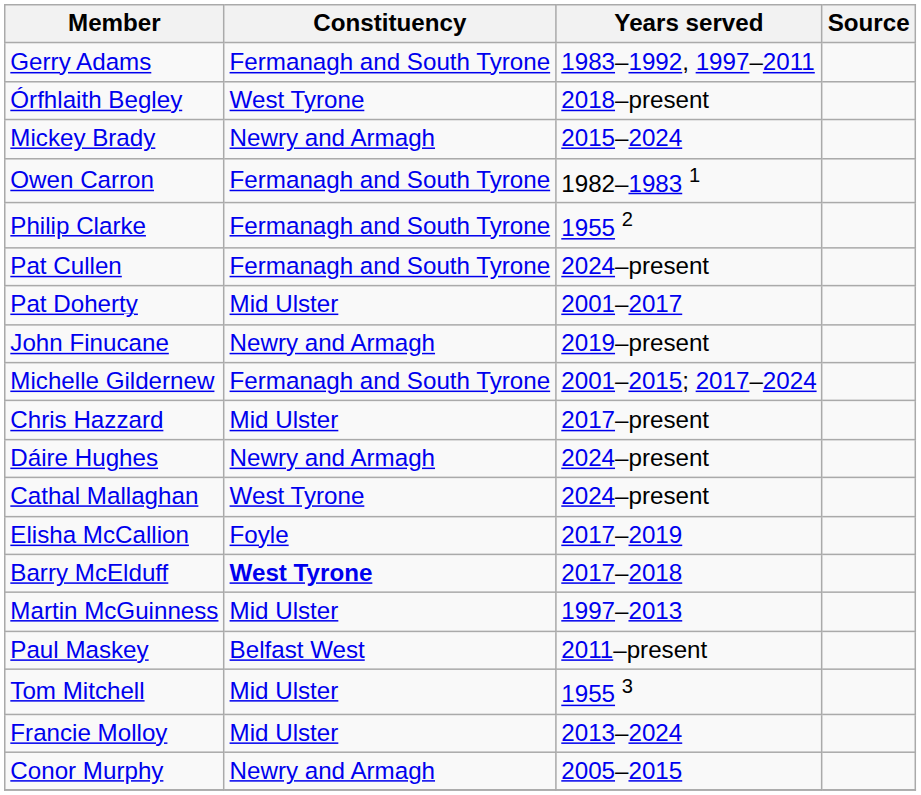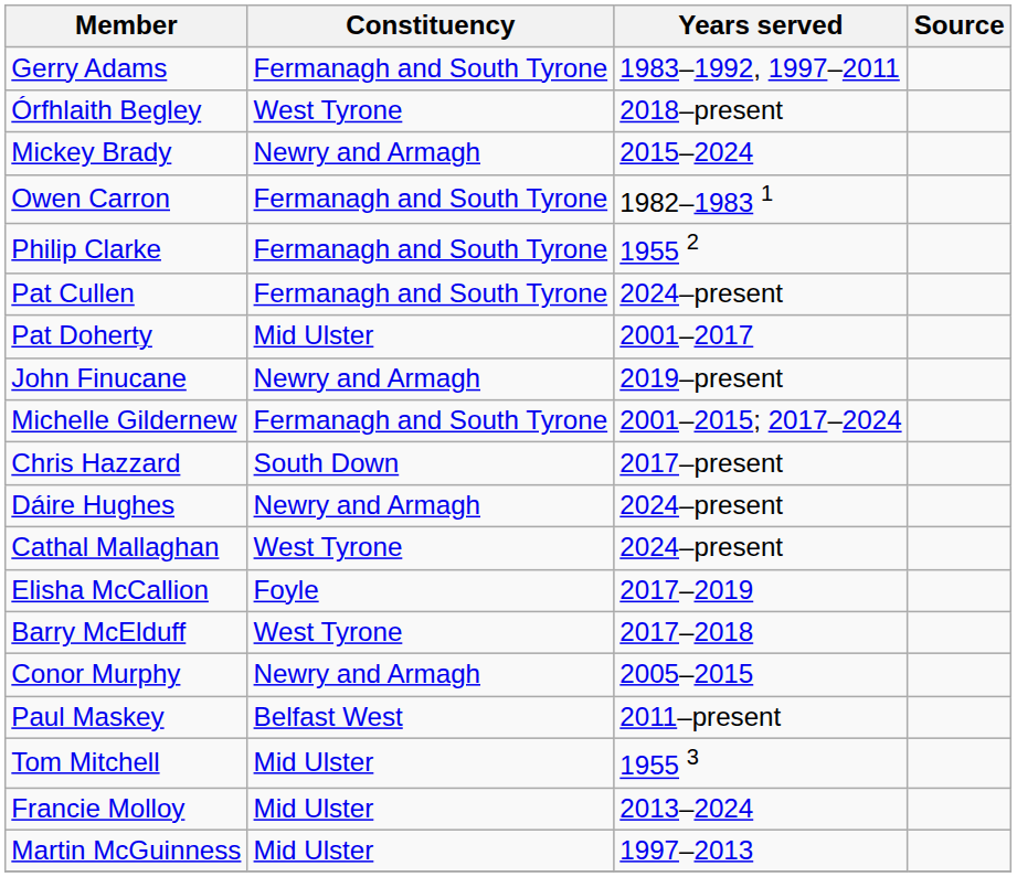Chris Hazzard | Constituency: Mid Ulster -> South Down
Barry McElduff | Constituency: bold -> normal
rows swapped: Martin McGuinness <-> Conor Murphy
